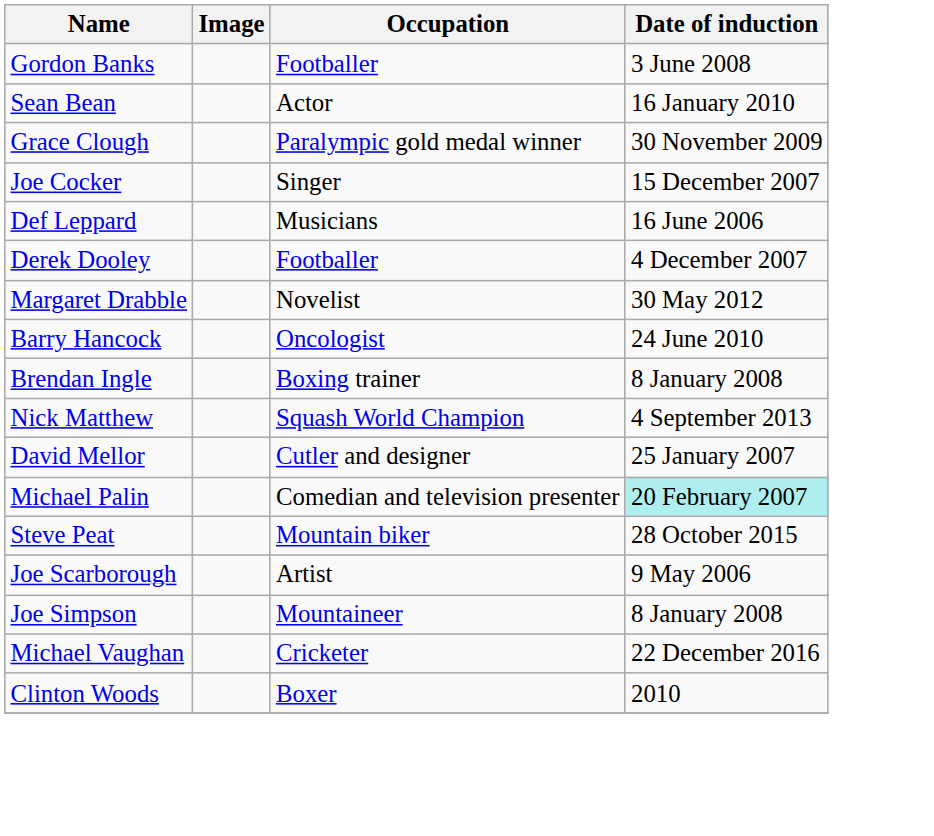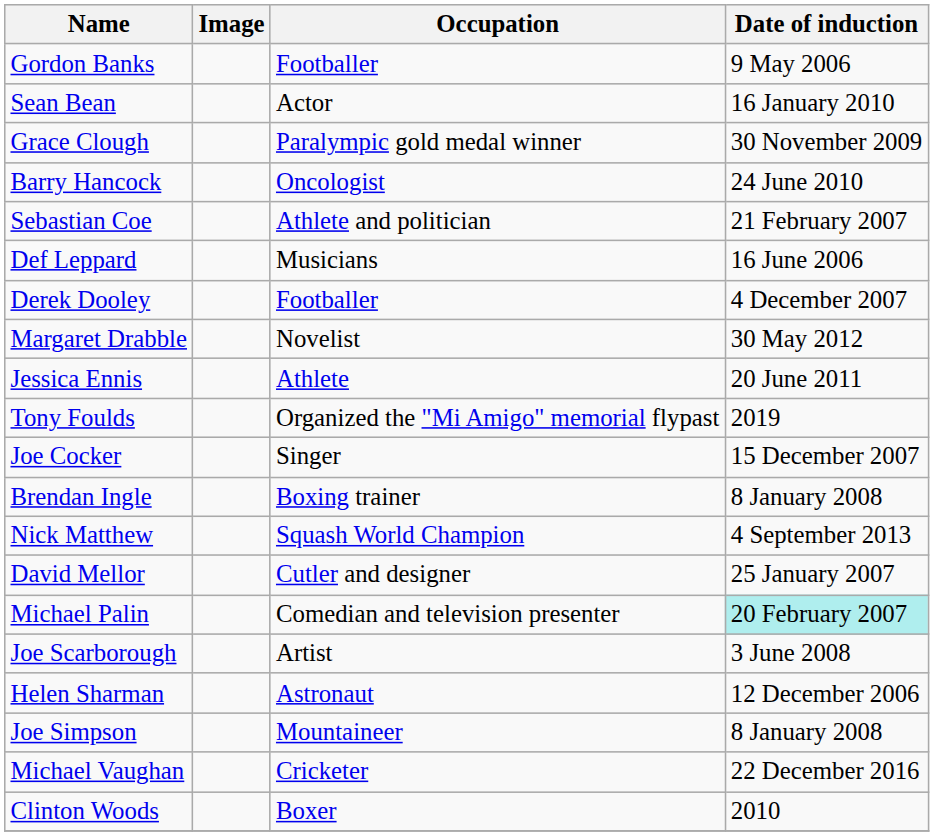Gordon Banks | Date of induction: 3 June 2008 -> 9 May 2006
rows swapped: Joe Cocker <-> Barry Hancock
+ row: Sebastian Coe | Athlete and politician | 21 February 2007
+ row: Jessica Ennis | Athlete | 20 June 2011
+ row: Tony Foulds | Organized the "Mi Amigo" memorial flypast | 2019
- row: Steve Peat | Mountain biker | 28 October 2015
Joe Scarborough | Date of induction: 9 May 2006 -> 3 June 2008
+ row: Helen Sharman | Astronaut | 12 December 2006
